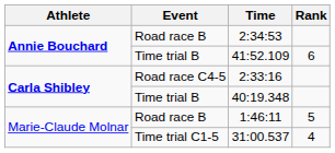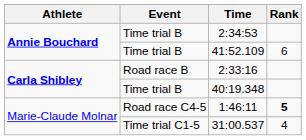2:34:53 | Event: Road race B -> Time trial B
2:33:16 | Event: Road race C4-5 -> Road race B
1:46:11 | Event: Road race B -> Road race C4-5
1:46:11 | Rank: normal -> bold
